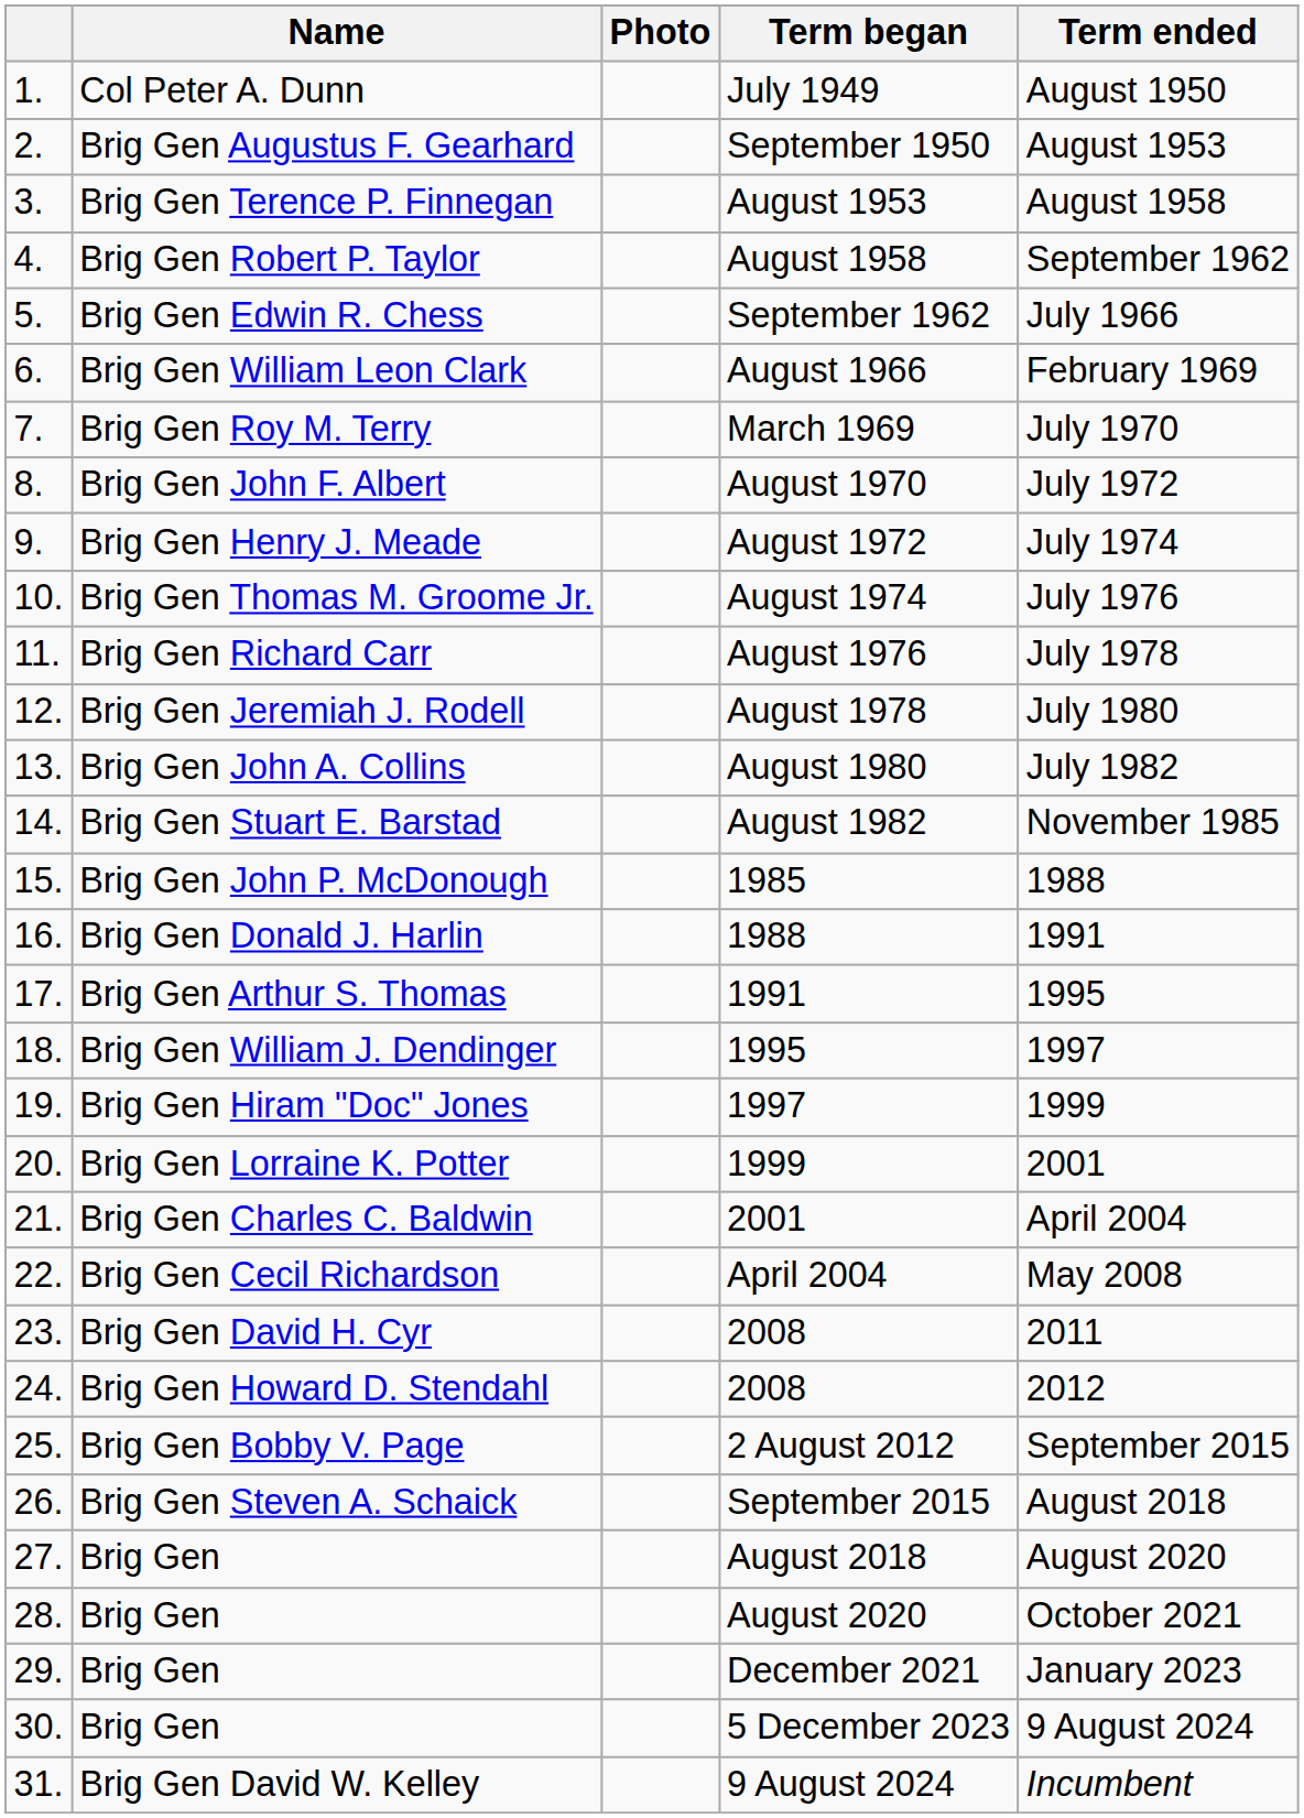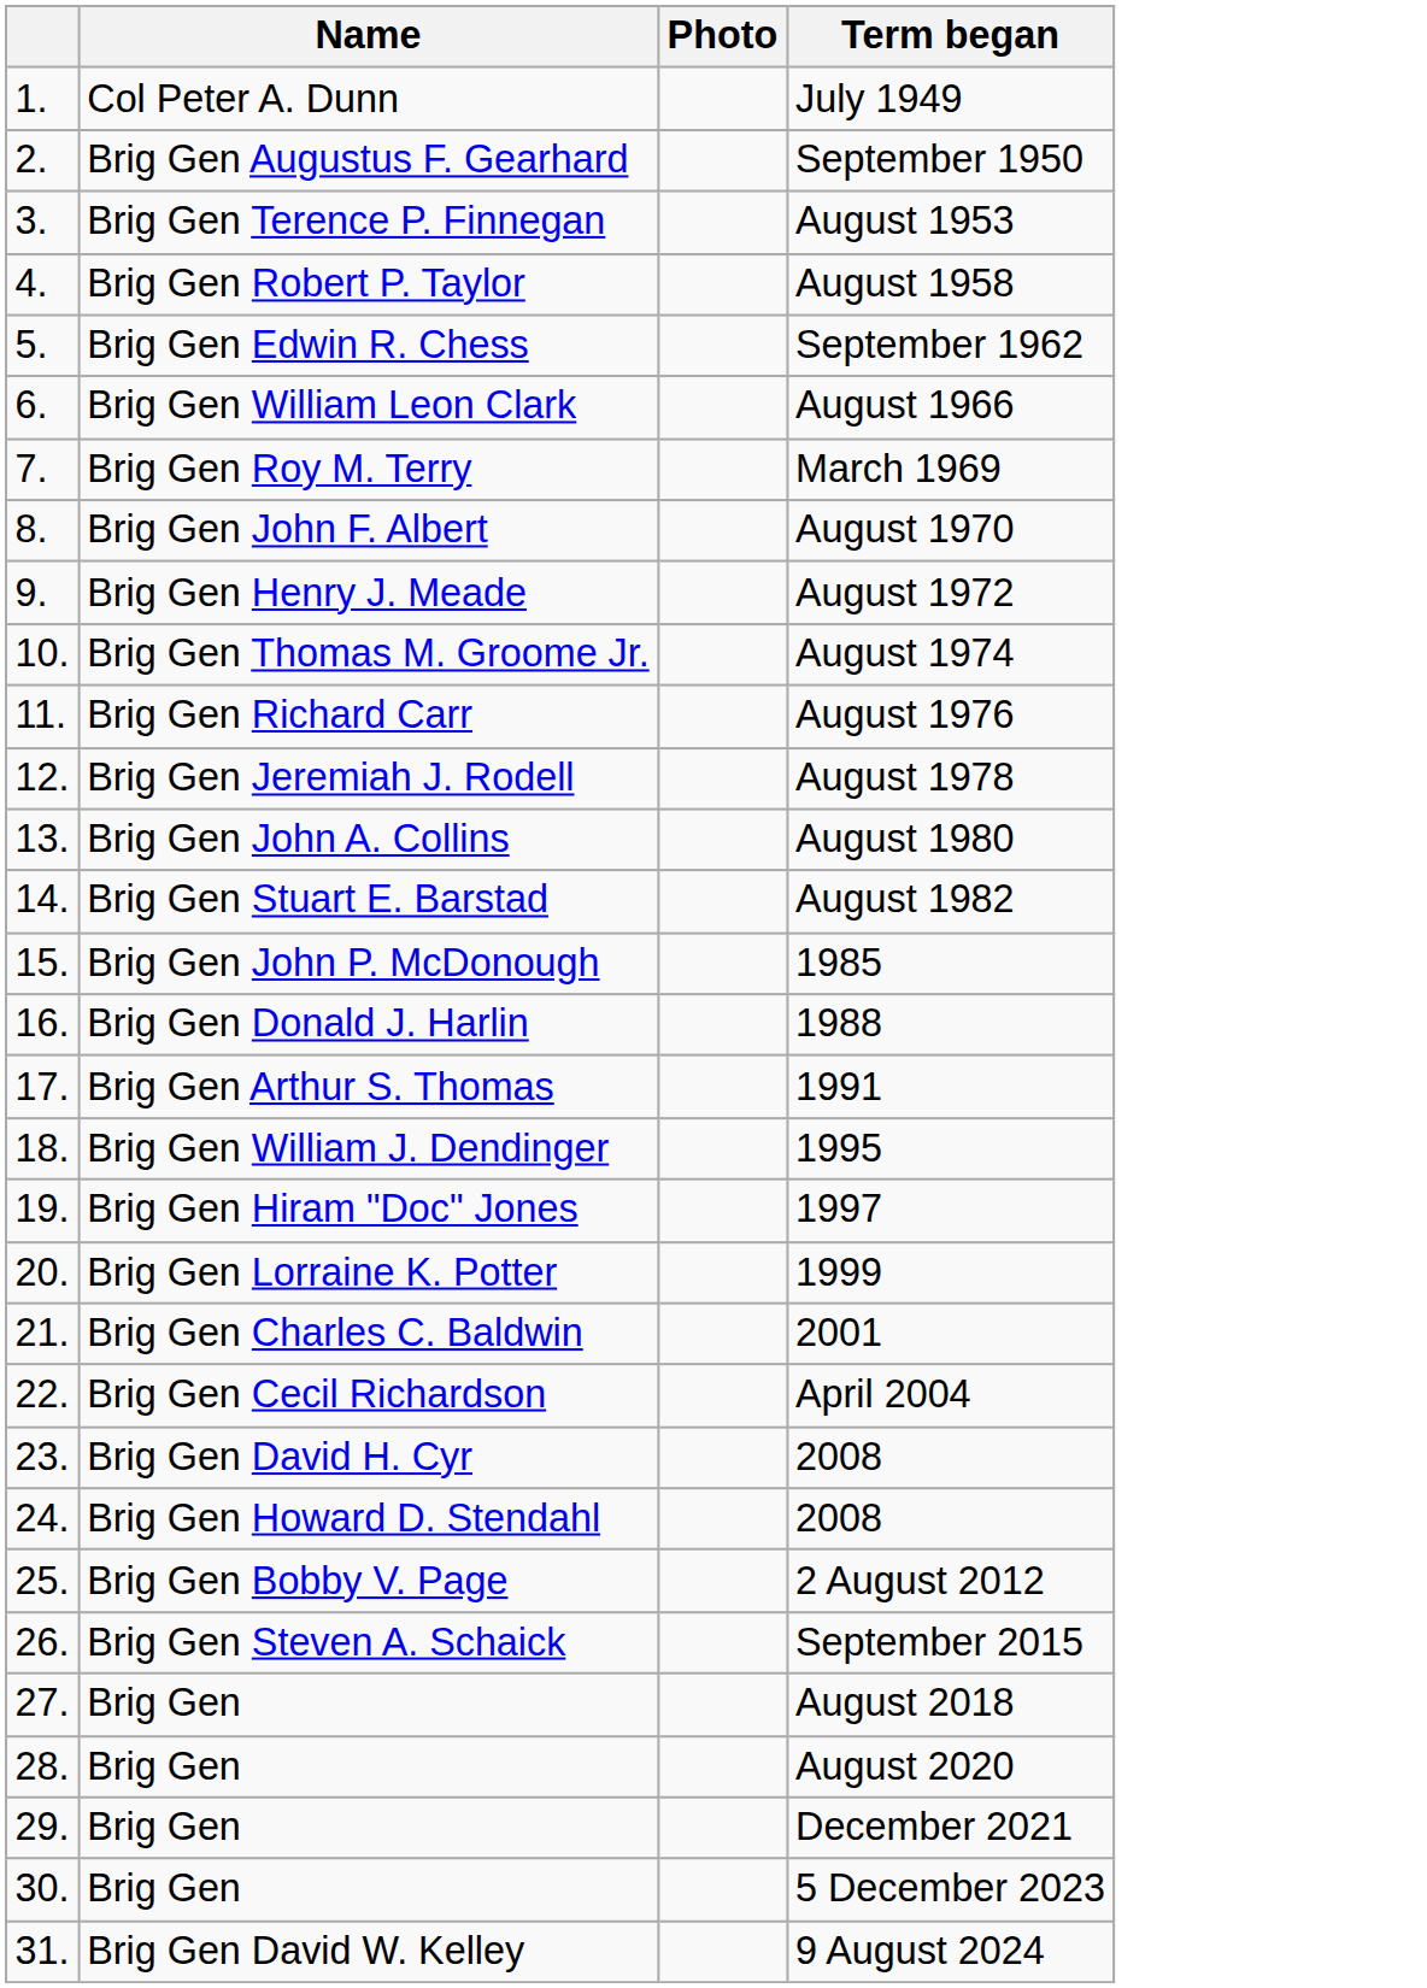- column: Term ended | August 1950 | August 1953 | August 1958 | September 1962 | July 1966 | February 1969 | July 1970 | July 1972 | July 1974 | July 1976 | July 1978 | July 1980 | July 1982 | November 1985 | 1988 | 1991 | 1995 | 1997 | 1999 | 2001 | April 2004 | May 2008 | 2011 | 2012 | September 2015 | August 2018 | August 2020 | October 2021 | January 2023 | 9 August 2024 | Incumbent
